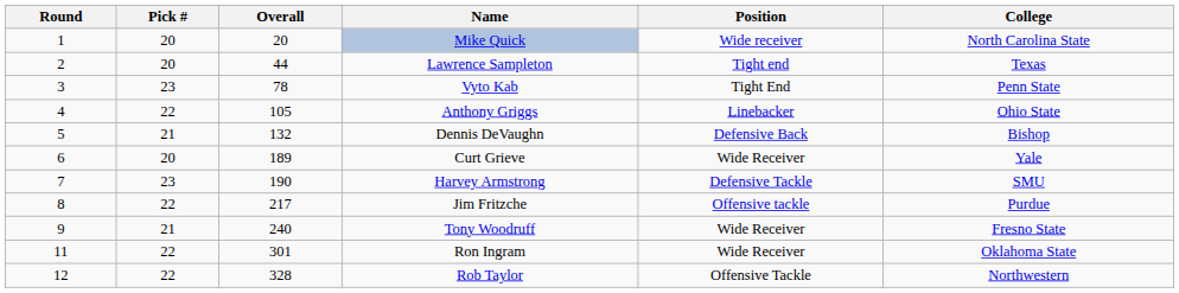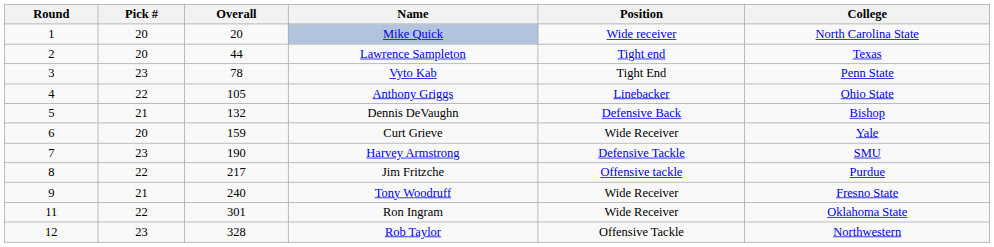Curt Grieve | Overall: 189 -> 159
Rob Taylor | Pick #: 22 -> 23
